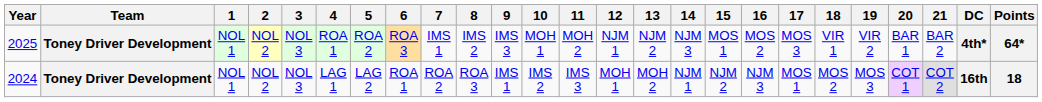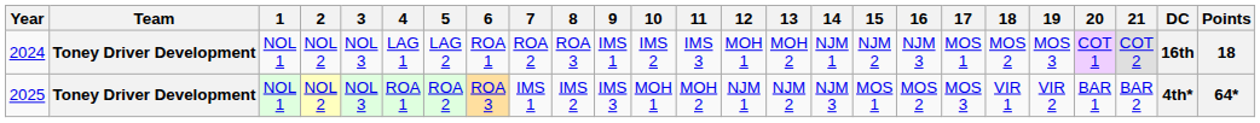rows swapped: 2024 <-> 2025
